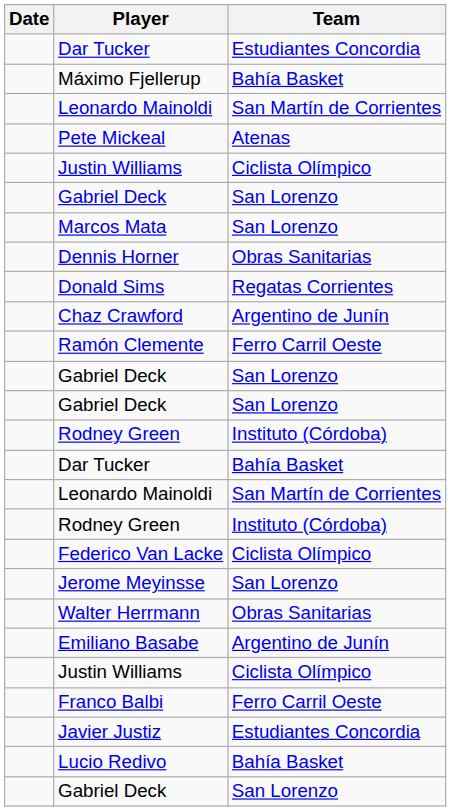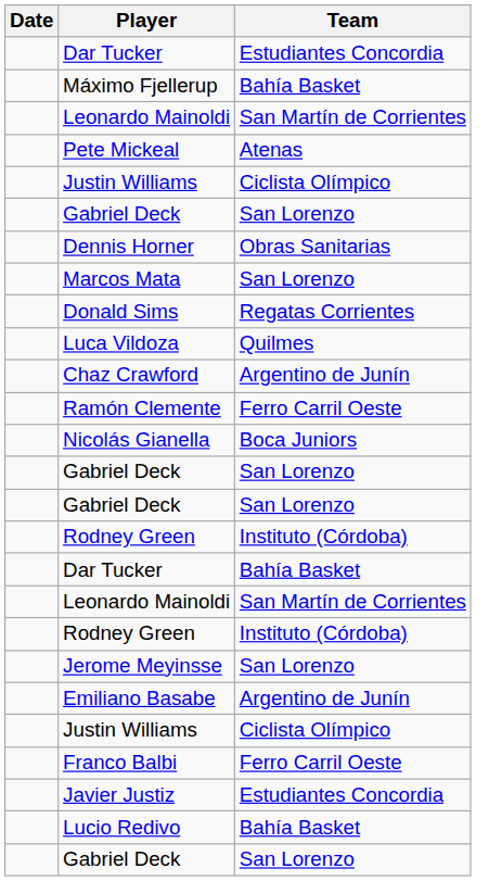rows swapped: Dennis Horner <-> Marcos Mata
+ row: Luca Vildoza | Quilmes
+ row: Nicolás Gianella | Boca Juniors
- row: Federico Van Lacke | Ciclista Olímpico
- row: Walter Herrmann | Obras Sanitarias
